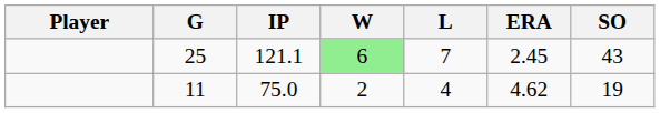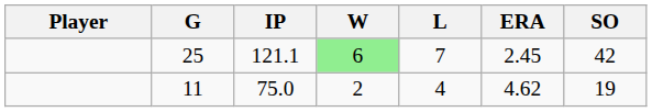25 | SO: 43 -> 42
